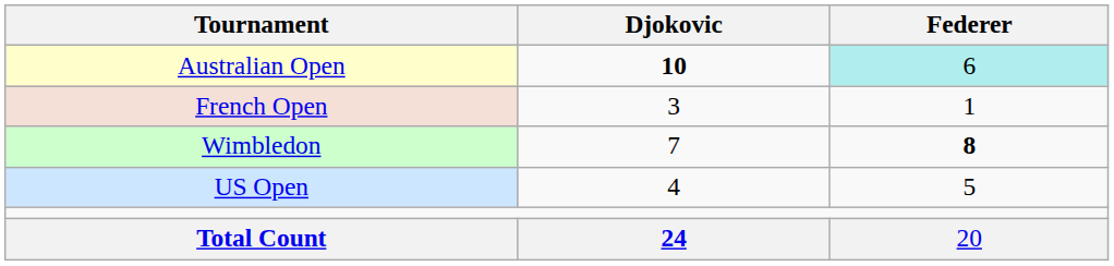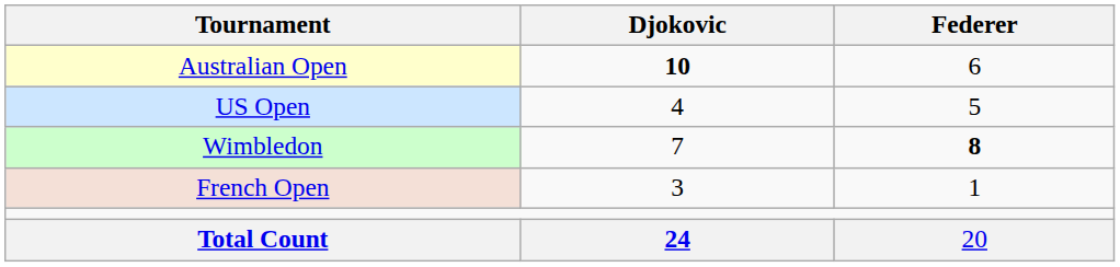Australian Open | Federer: paleturquoise background -> no background
rows swapped: French Open <-> US Open
